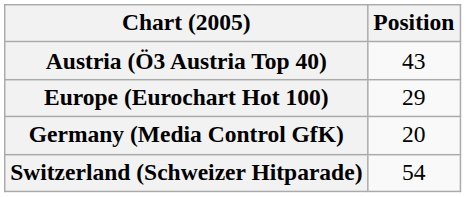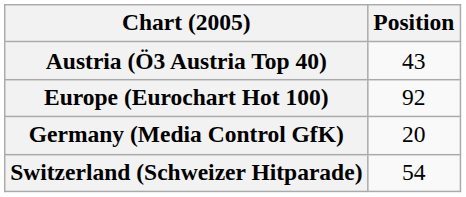Europe (Eurochart Hot 100) | Position: 29 -> 92
